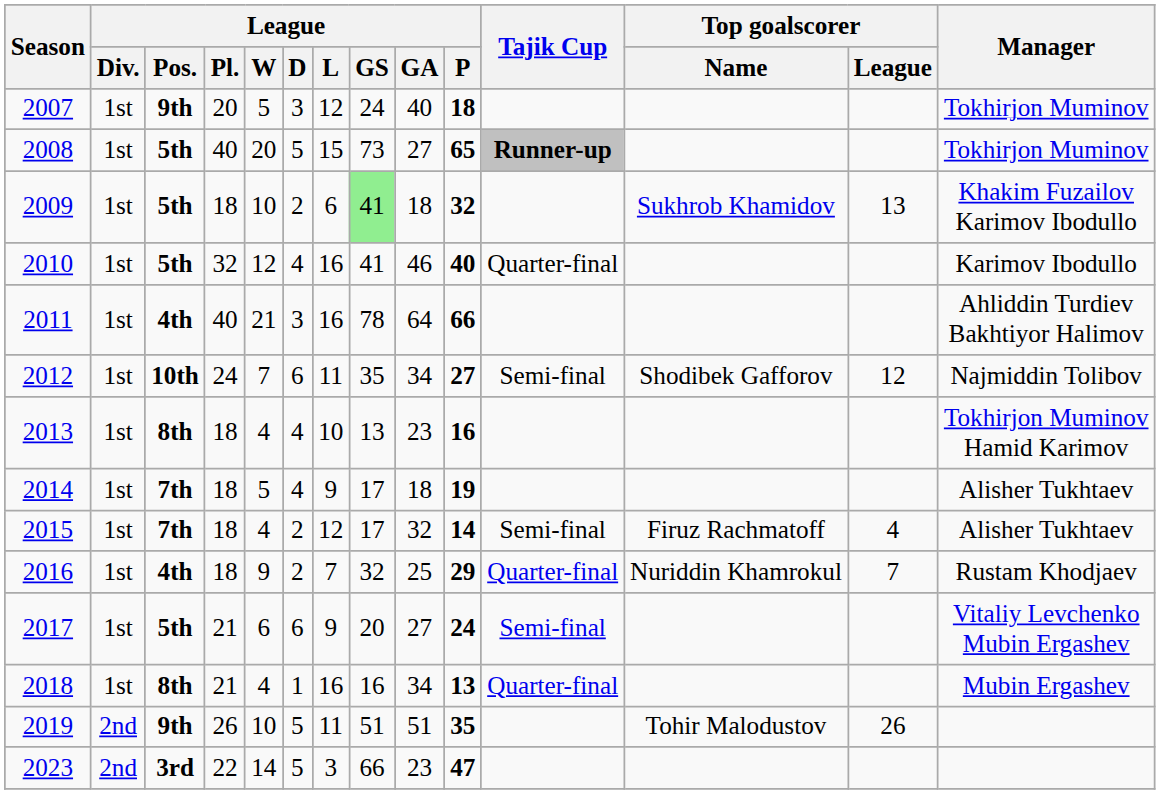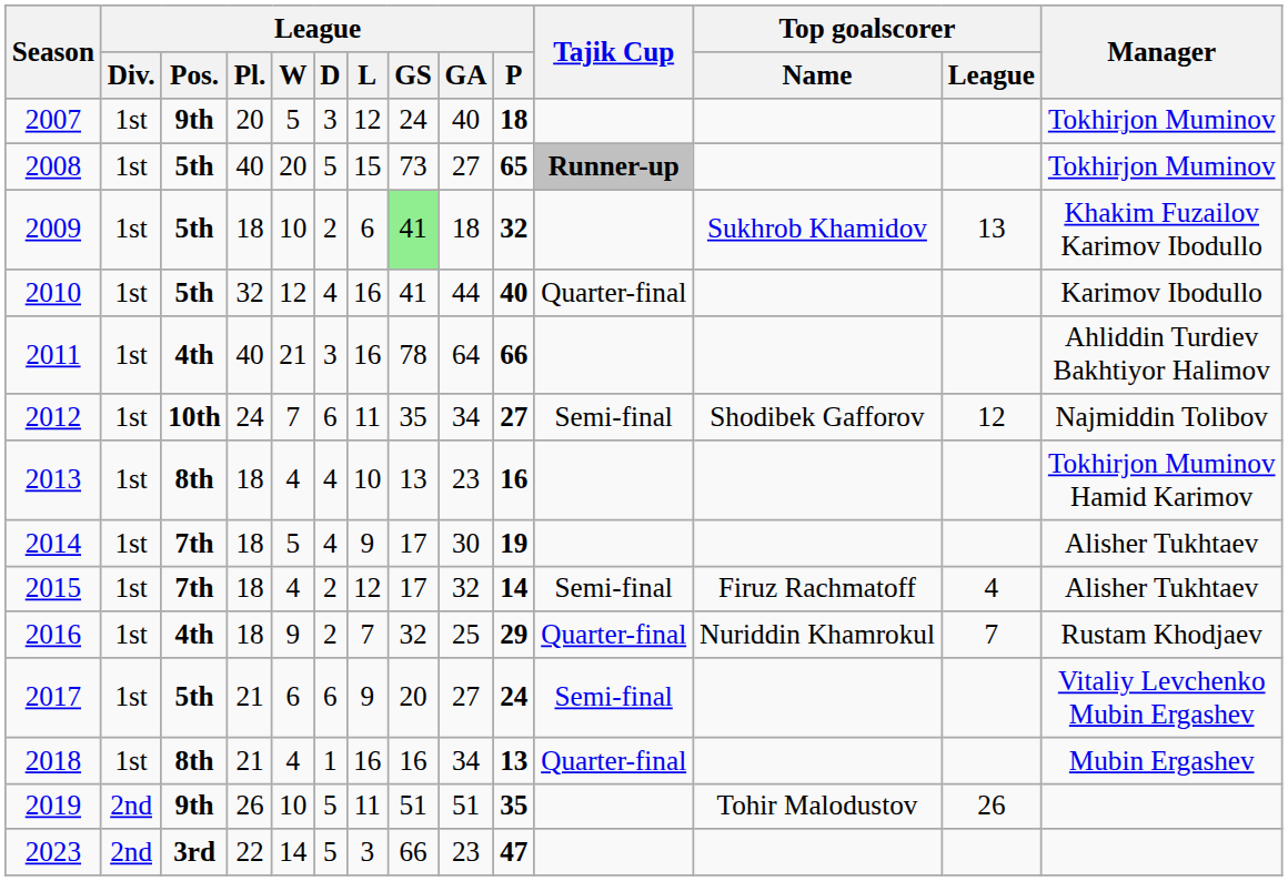2010 | League / GA: 46 -> 44
2014 | League / GA: 18 -> 30
